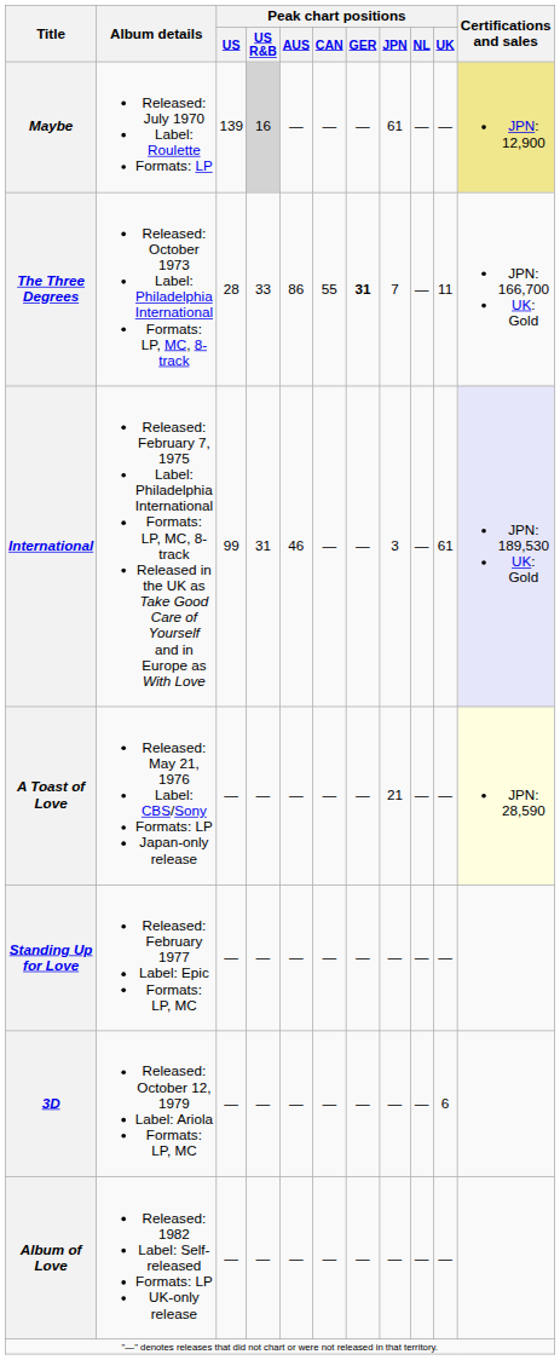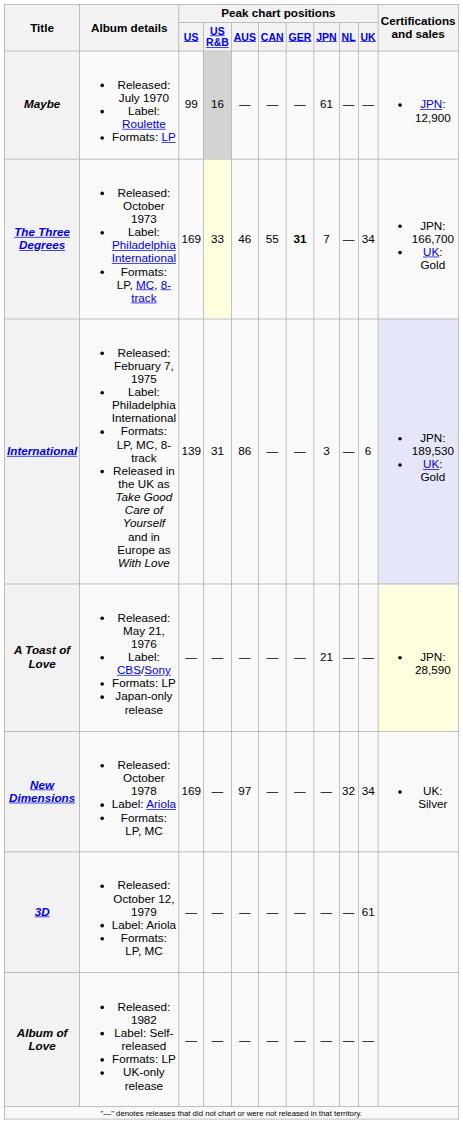Maybe | Peak chart positions / US: 139 -> 99
Maybe | Certifications and sales: khaki background -> no background
The Three Degrees | Peak chart positions / US: 28 -> 169
The Three Degrees | Peak chart positions / US R&B: no background -> lightyellow background
The Three Degrees | Peak chart positions / AUS: 86 -> 46
The Three Degrees | Peak chart positions / UK: 11 -> 34
International | Peak chart positions / US: 99 -> 139
International | Peak chart positions / AUS: 46 -> 86
International | Peak chart positions / UK: 61 -> 6
- row: Standing Up for Love | Released: February 1977 Label: Epic Formats: LP, MC | — | — | — | — | — | — | — | —
+ row: New Dimensions | Released: October 1978 Label: Ariola Formats: LP, MC | 169 | — | 97 | — | — | — | 32 | 34 | UK: Silver
3D | Peak chart positions / UK: 6 -> 61
